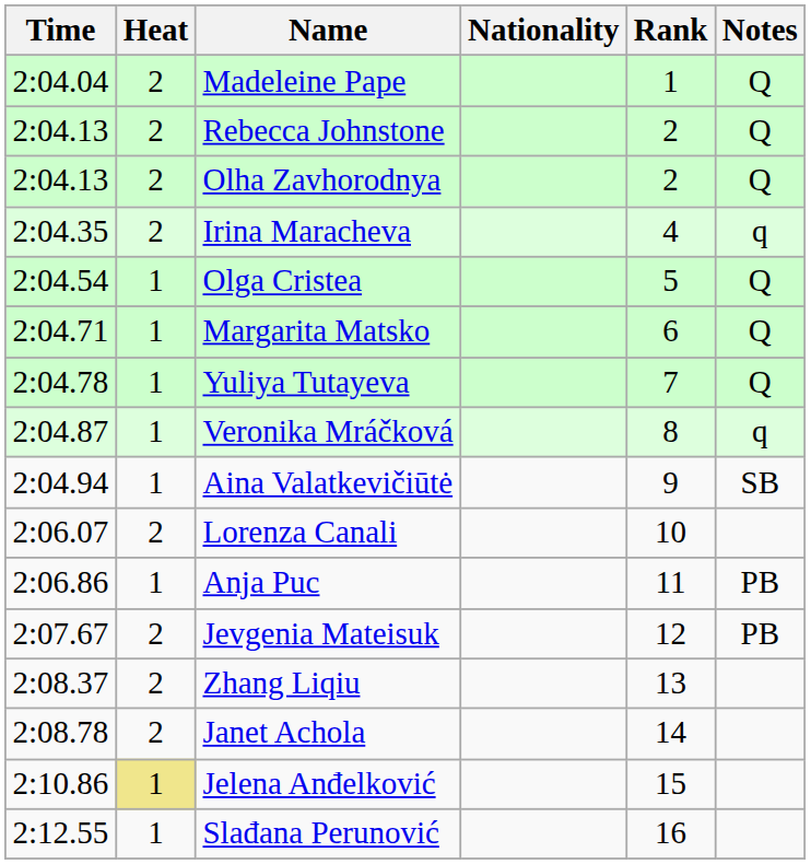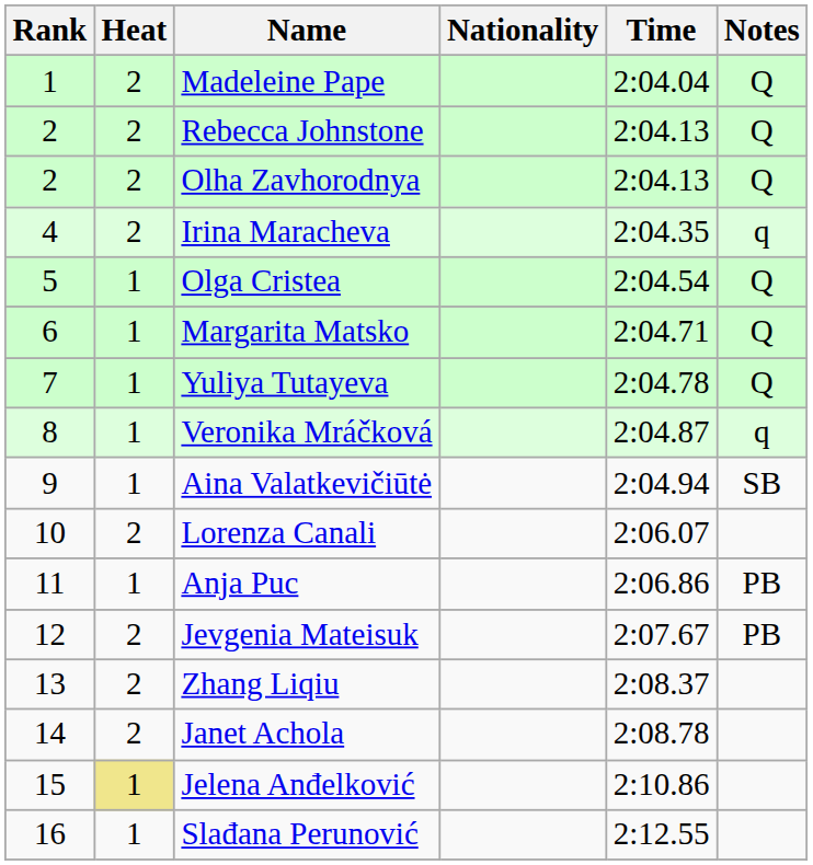columns swapped: Rank <-> Time
